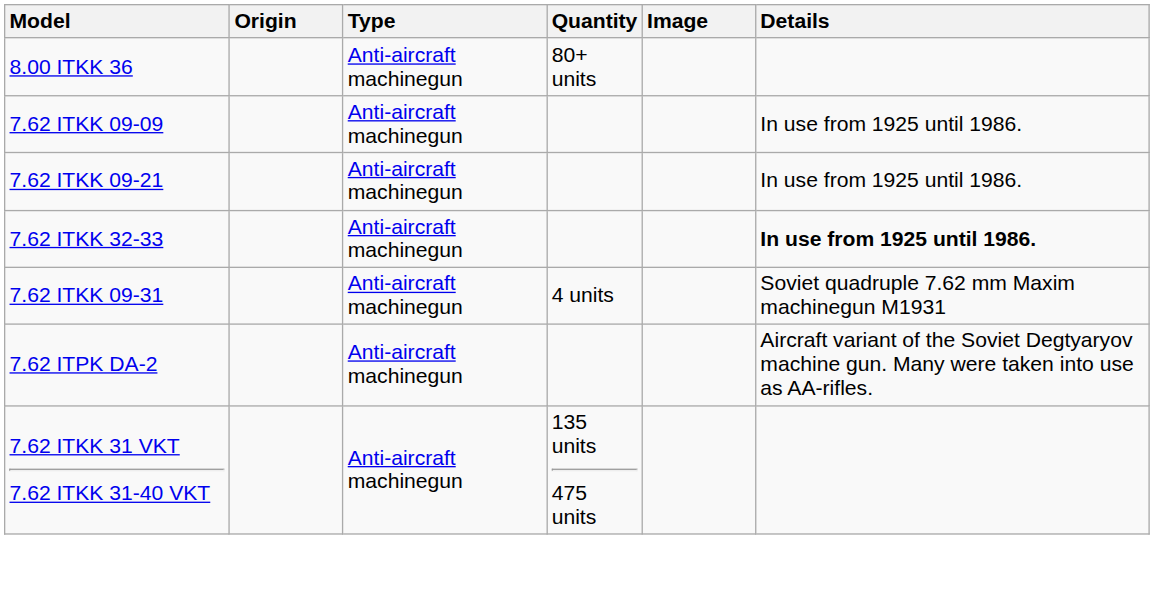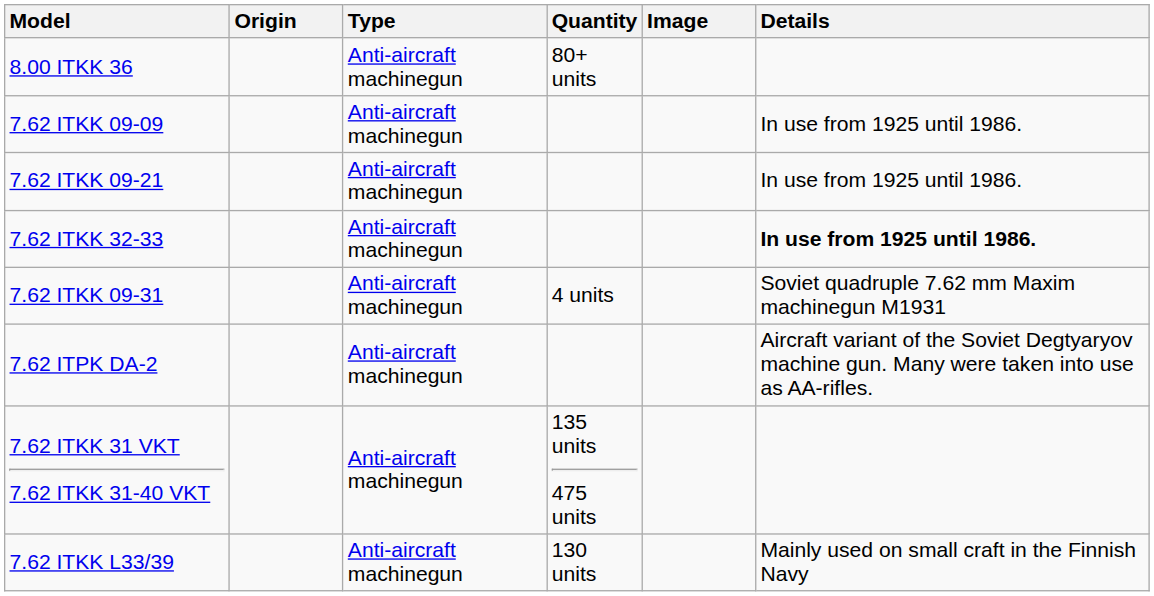+ row: 7.62 ITKK L33/39 | Anti-aircraft machinegun | 130 units | Mainly used on small craft in the Finnish Navy
